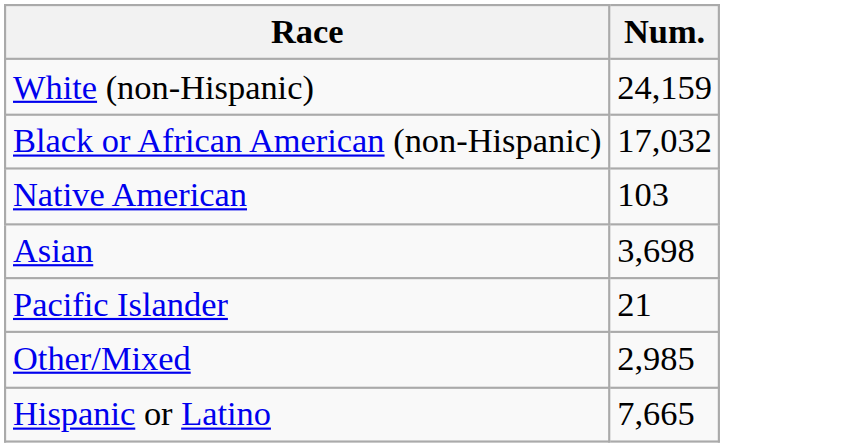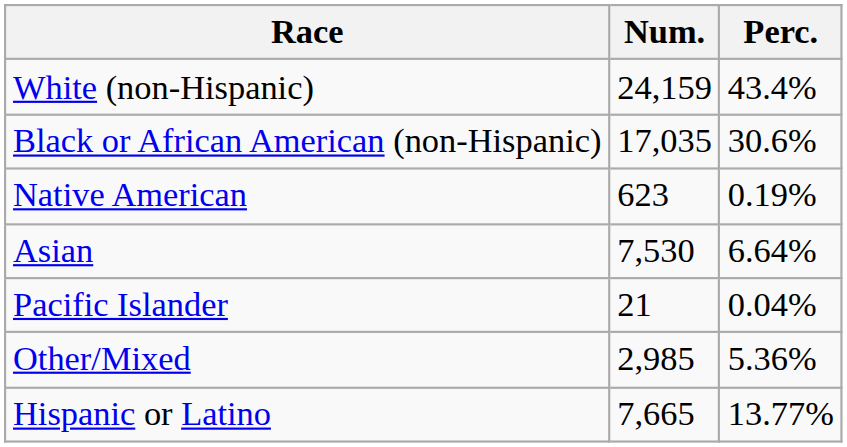+ column: Perc. | 43.4% | 30.6% | 0.19% | 6.64% | 0.04% | 5.36% | 13.77%
Black or African American (non-Hispanic) | Num.: 17,032 -> 17,035
Native American | Num.: 103 -> 623
Asian | Num.: 3,698 -> 7,530
